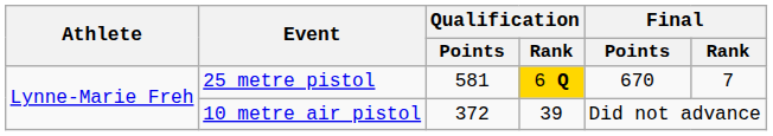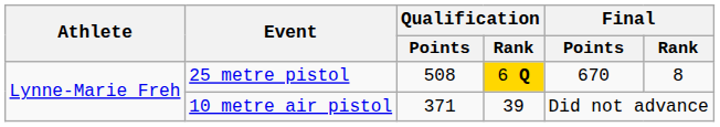25 metre pistol | Qualification / Points: 581 -> 508
25 metre pistol | Final / Rank: 7 -> 8
10 metre air pistol | Qualification / Points: 372 -> 371
